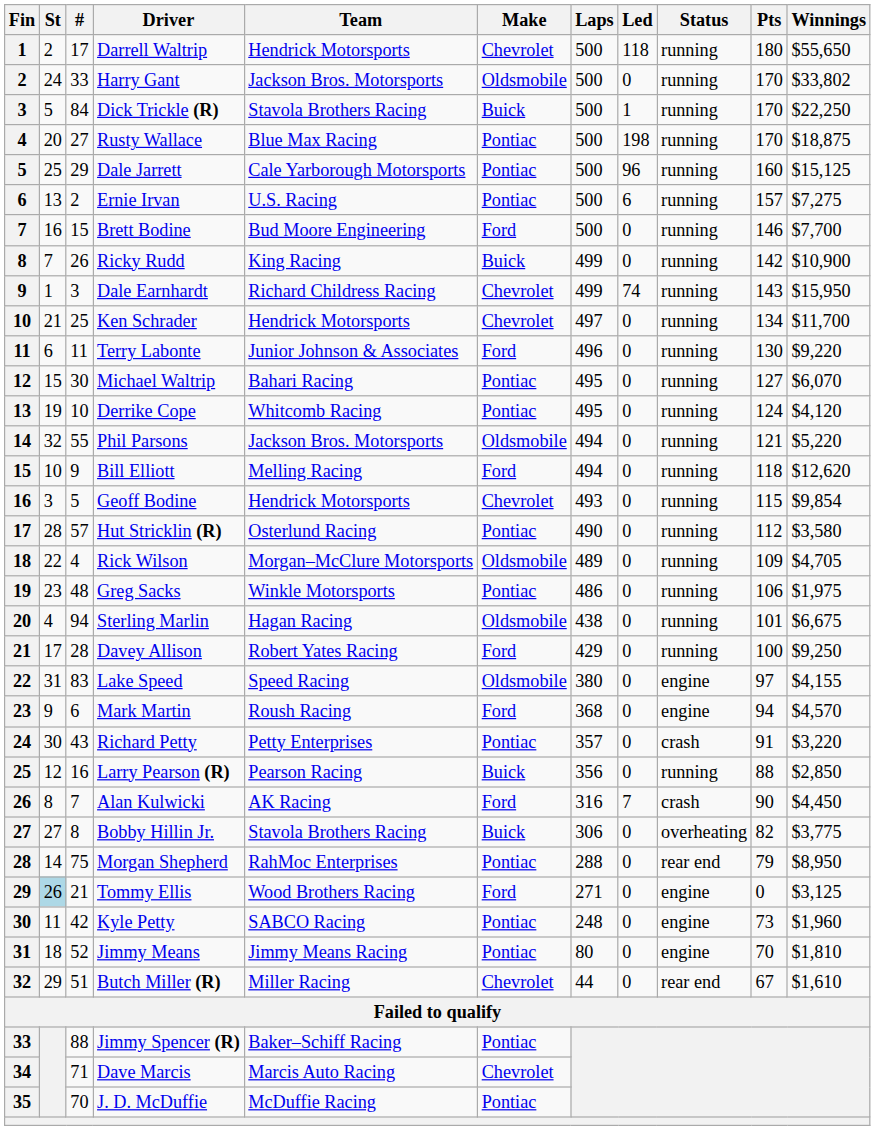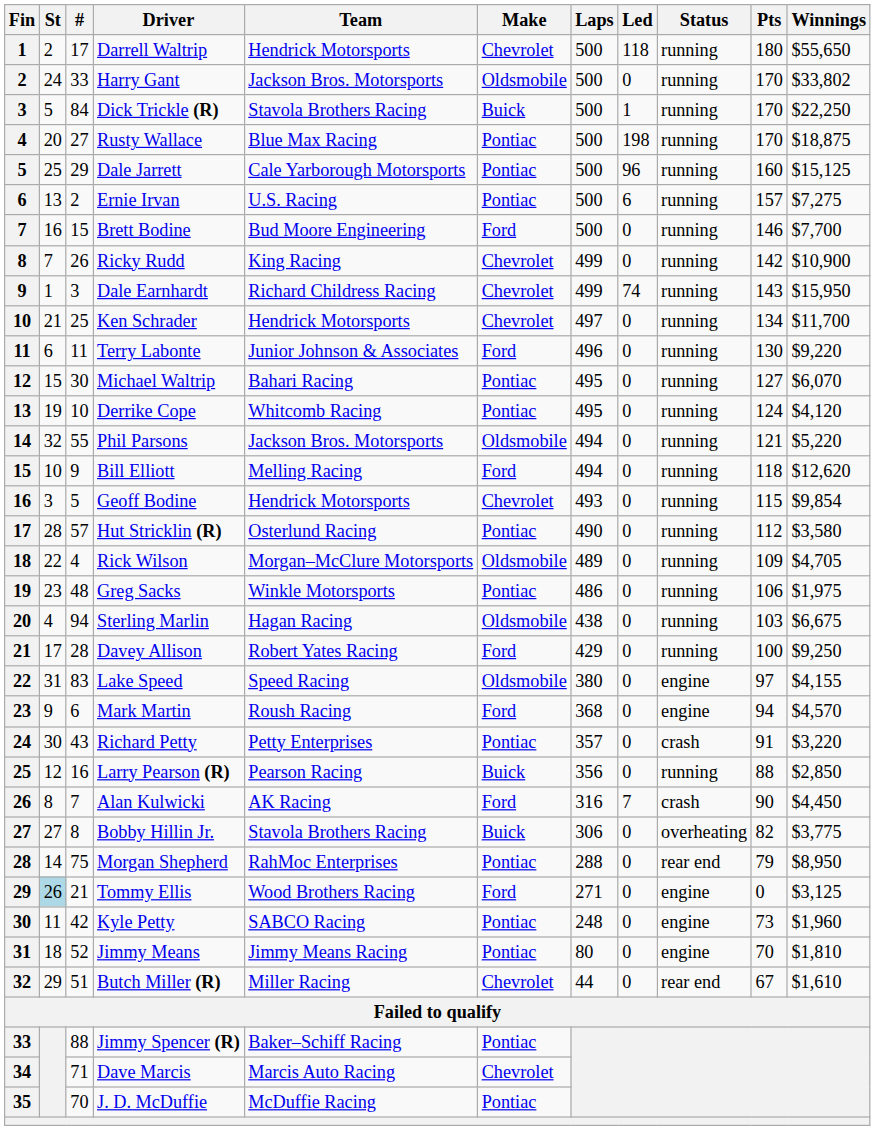Ricky Rudd | Make: Buick -> Chevrolet
Sterling Marlin | Pts: 101 -> 103
